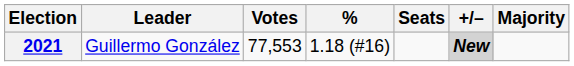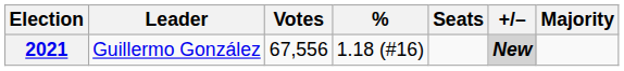2021 | Votes: 77,553 -> 67,556
